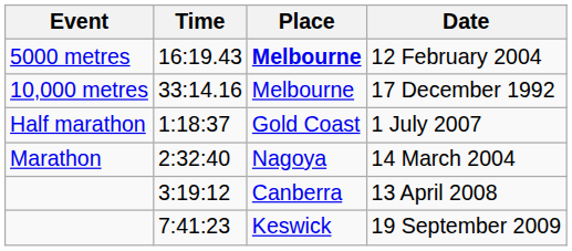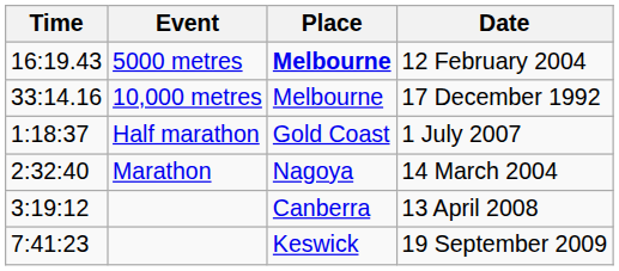columns swapped: Event <-> Time
